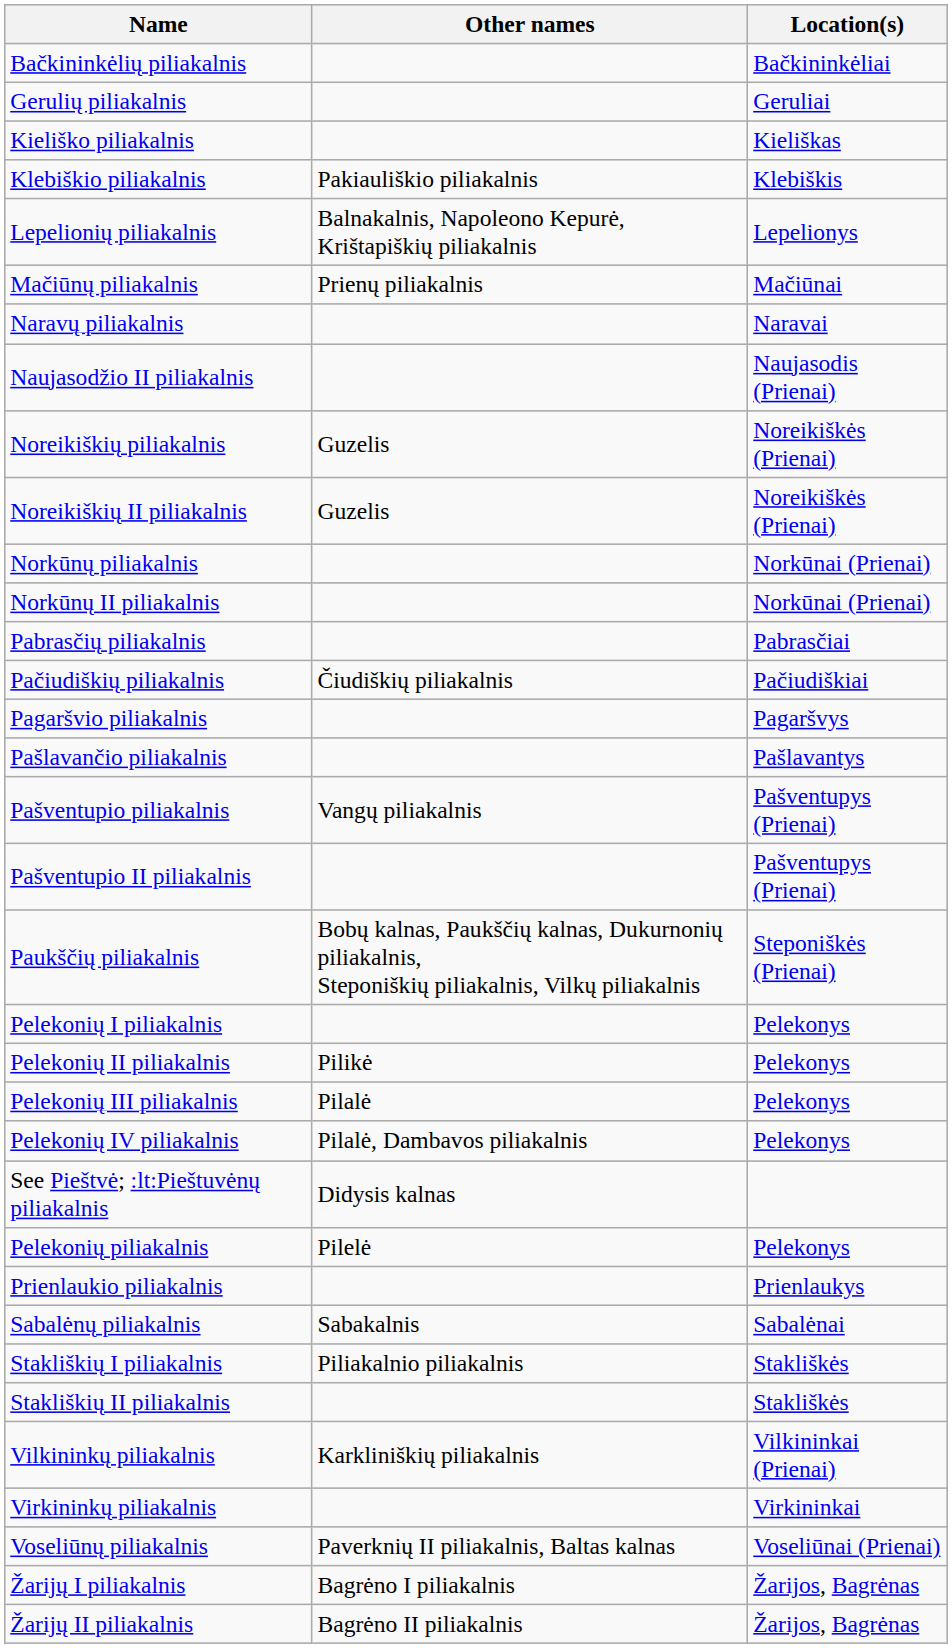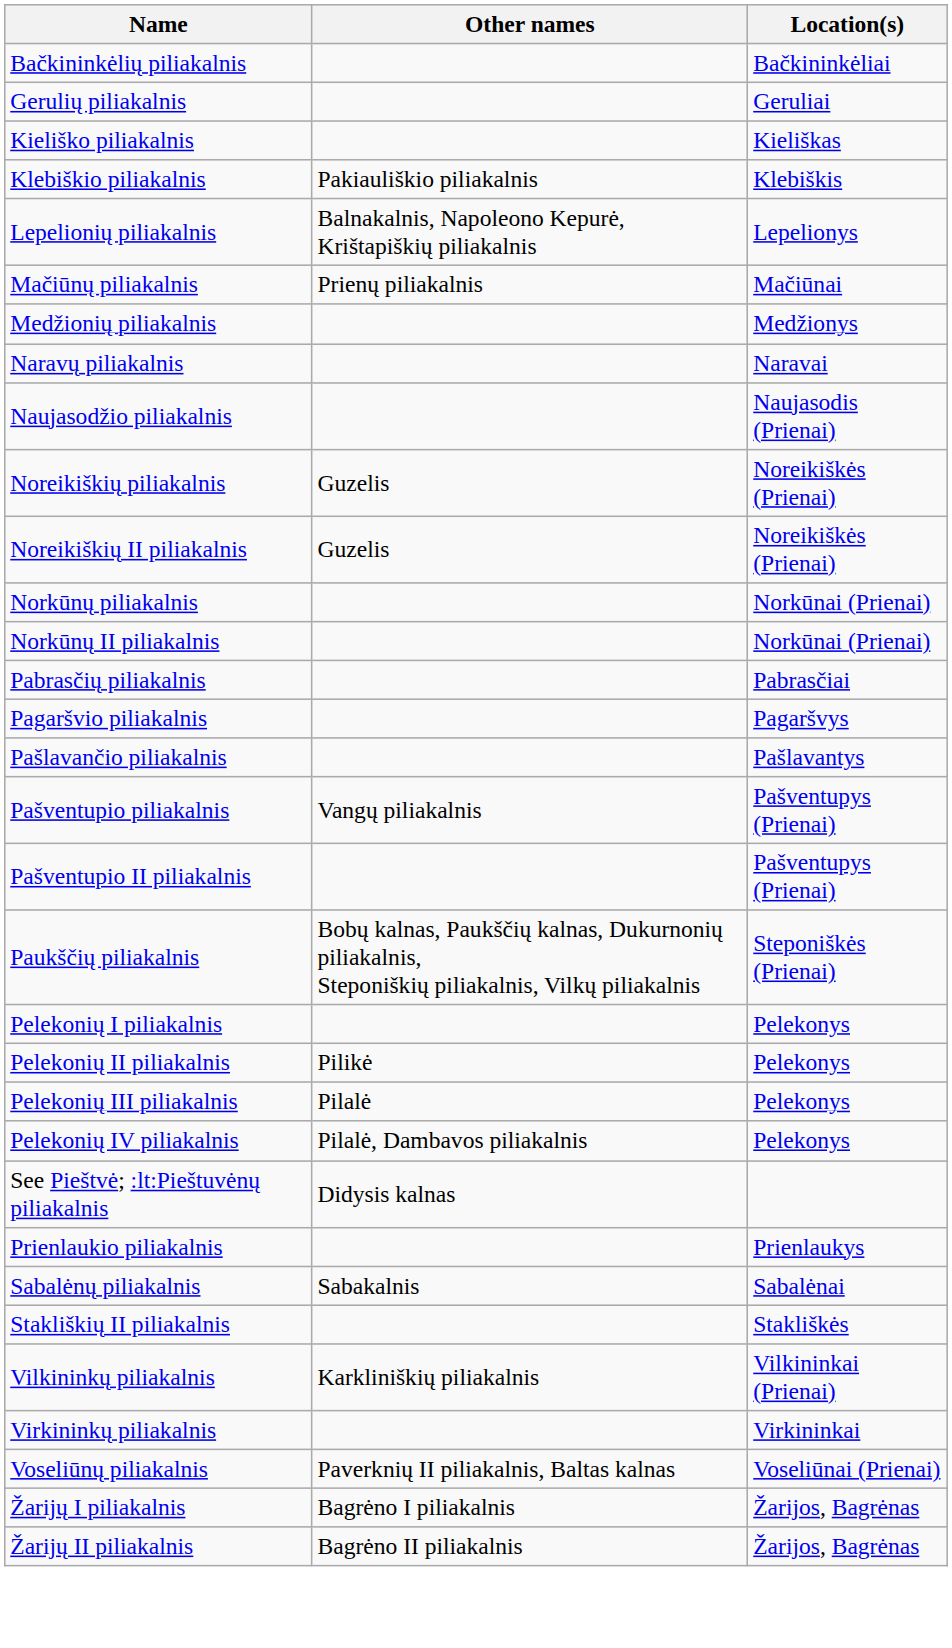+ row: Medžionių piliakalnis | Medžionys
+ row: Naujasodžio piliakalnis | Naujasodis (Prienai)
- row: Naujasodžio II piliakalnis | Naujasodis (Prienai)
- row: Pačiudiškių piliakalnis | Čiudiškių piliakalnis | Pačiudiškiai
- row: Pelekonių piliakalnis | Pilelė | Pelekonys
- row: Stakliškių I piliakalnis | Piliakalnio piliakalnis | Stakliškės
